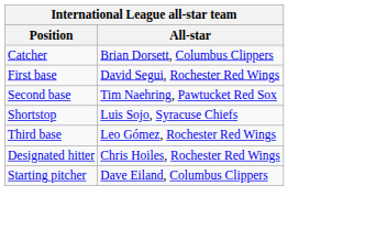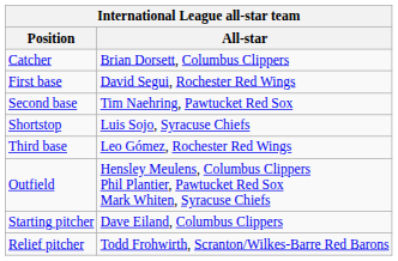+ row: Outfield | Hensley Meulens, Columbus Clippers Phil Plantier, Pawtucket Red Sox Mark Whiten, Syracuse Chiefs
- row: Designated hitter | Chris Hoiles, Rochester Red Wings
+ row: Relief pitcher | Todd Frohwirth, Scranton/Wilkes-Barre Red Barons
